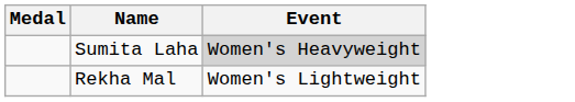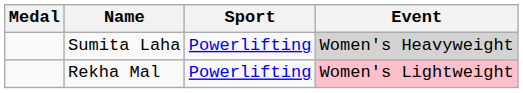+ column: Sport | Powerlifting | Powerlifting
Rekha Mal | Event: no background -> pink background
